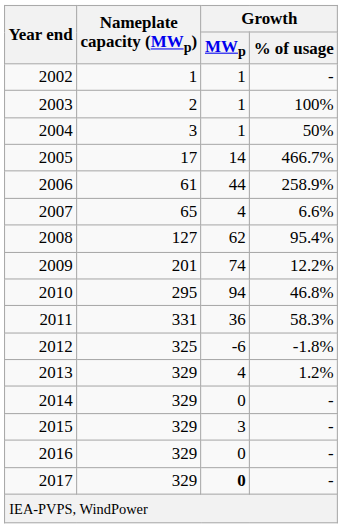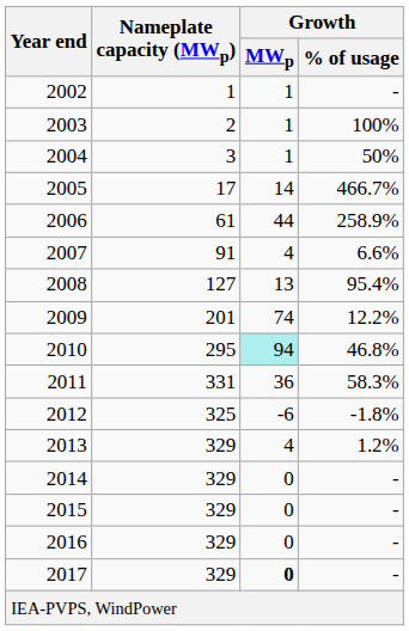2007 | Nameplate capacity (MWp): 65 -> 91
2008 | Growth / MWp: 62 -> 13
2010 | Growth / MWp: no background -> paleturquoise background
2015 | Growth / MWp: 3 -> 0
